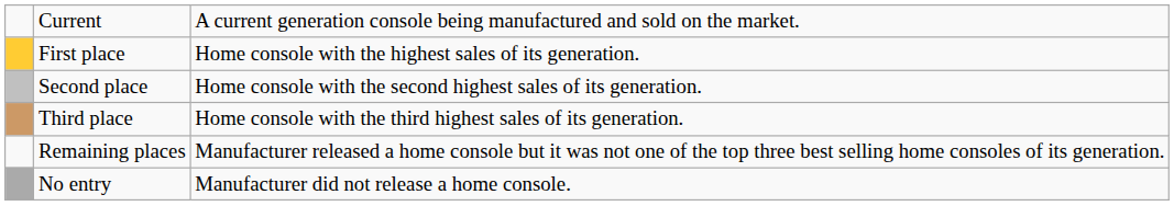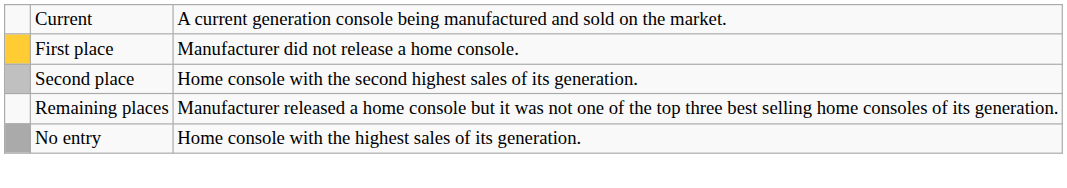First place | column 3: Home console with the highest sales of its generation. -> Manufacturer did not release a home console.
- row: Third place | Home console with the third highest sales of its generation.
No entry | column 3: Manufacturer did not release a home console. -> Home console with the highest sales of its generation.
